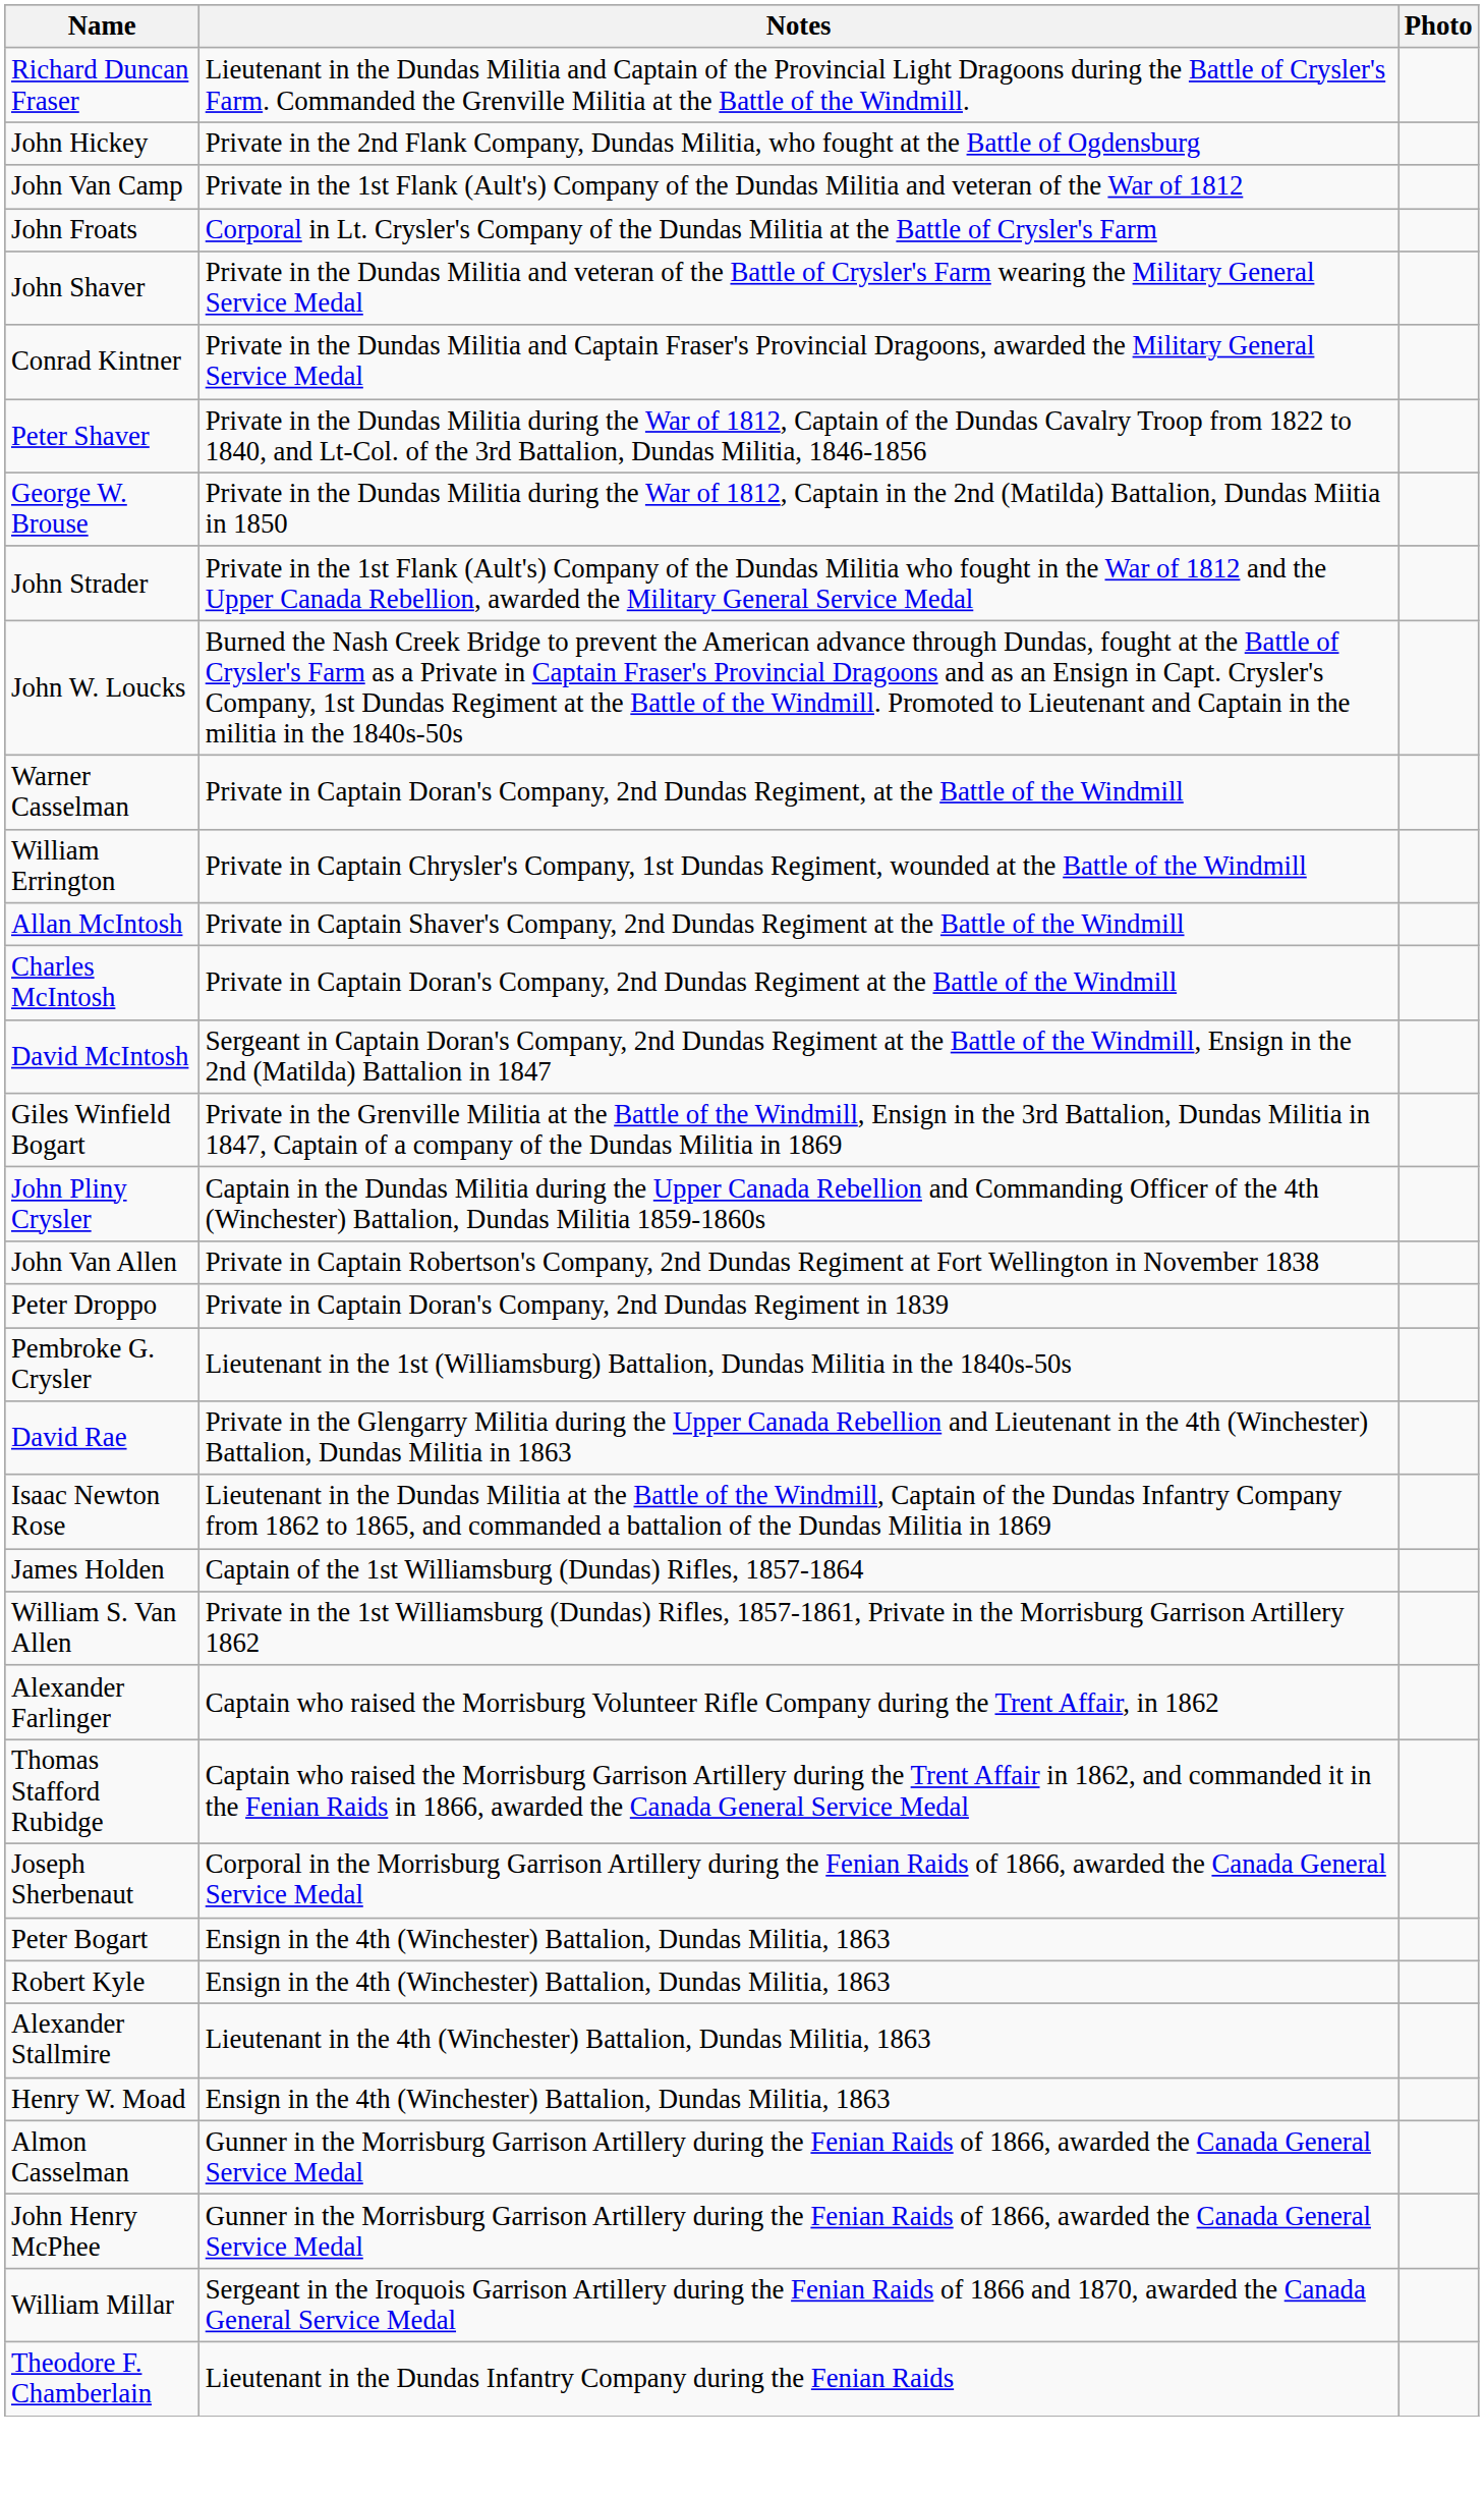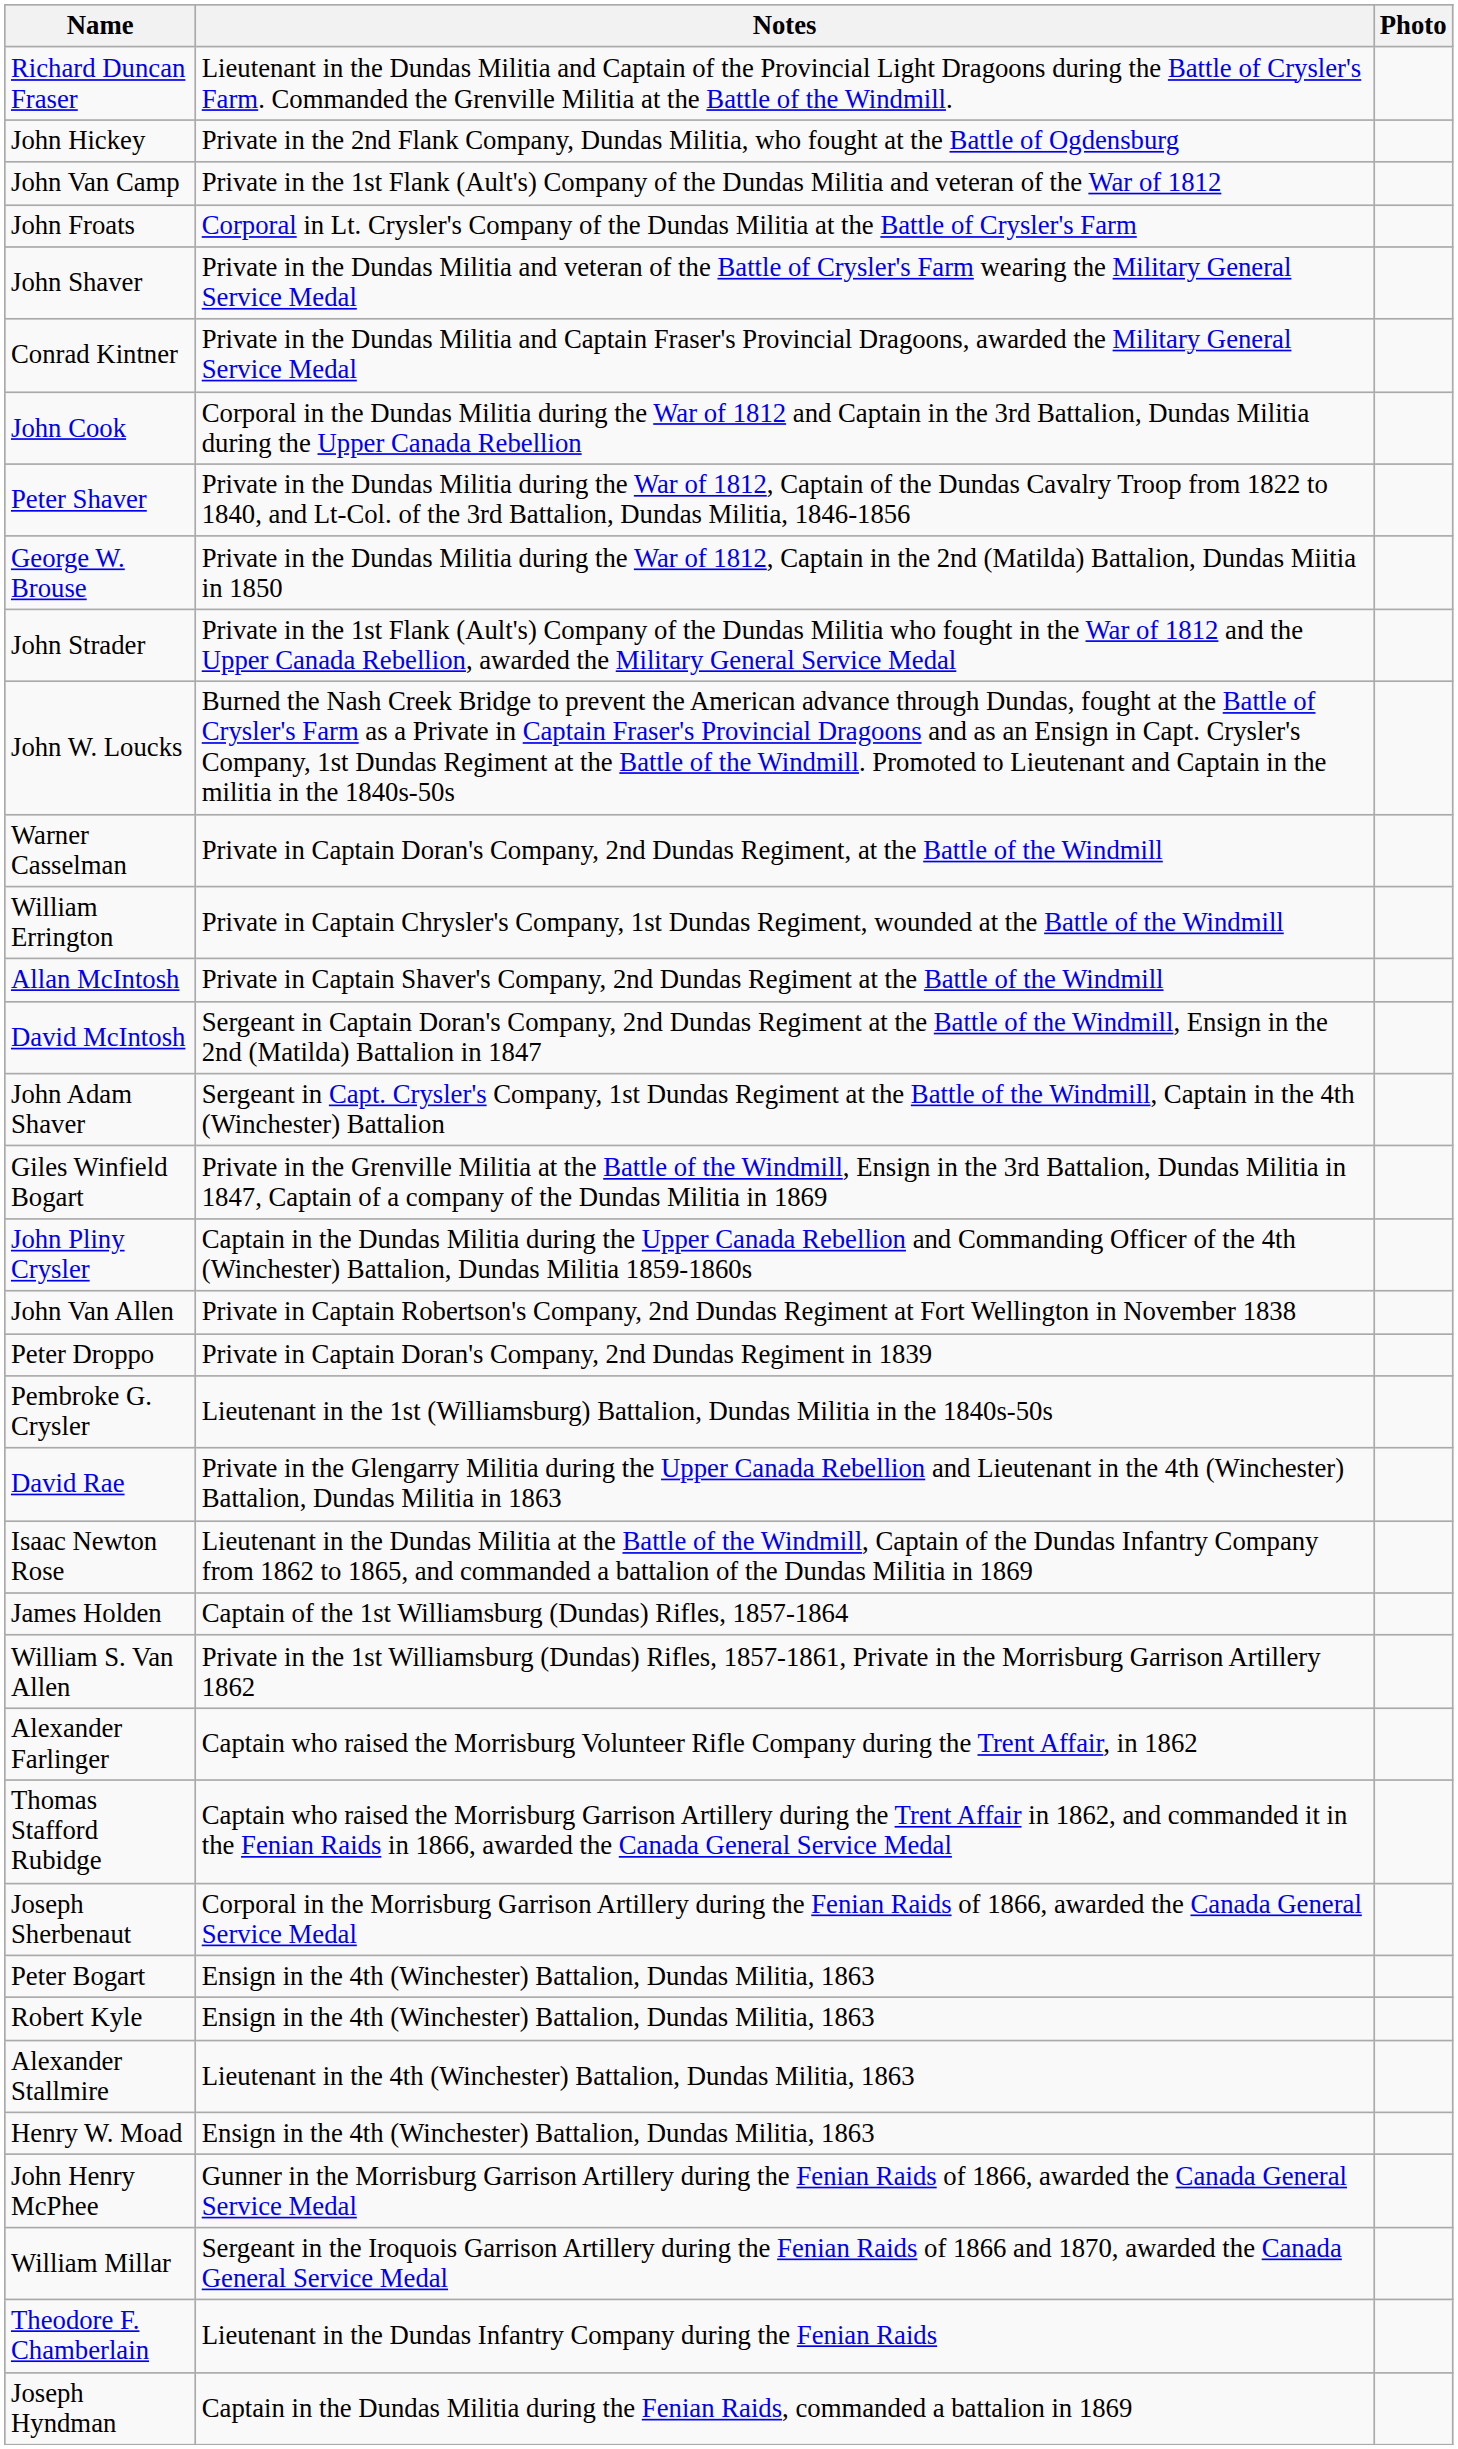+ row: John Cook | Corporal in the Dundas Militia during the War of 1812 and Captain in the 3rd Battalion, Dundas Militia during the Upper Canada Rebellion
- row: Charles McIntosh | Private in Captain Doran's Company, 2nd Dundas Regiment at the Battle of the Windmill
+ row: John Adam Shaver | Sergeant in Capt. Crysler's Company, 1st Dundas Regiment at the Battle of the Windmill, Captain in the 4th (Winchester) Battalion
- row: Almon Casselman | Gunner in the Morrisburg Garrison Artillery during the Fenian Raids of 1866, awarded the Canada General Service Medal
+ row: Joseph Hyndman | Captain in the Dundas Militia during the Fenian Raids, commanded a battalion in 1869
